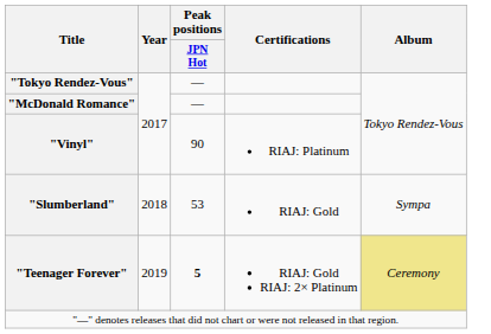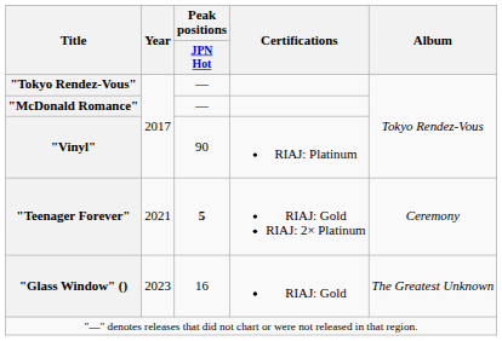- row: "Slumberland" | 2018 | 53 | RIAJ: Gold | Sympa
"Teenager Forever" | Year: 2019 -> 2021
"Teenager Forever" | Album: khaki background -> no background
+ row: "Glass Window" () | 2023 | 16 | RIAJ: Gold | The Greatest Unknown
